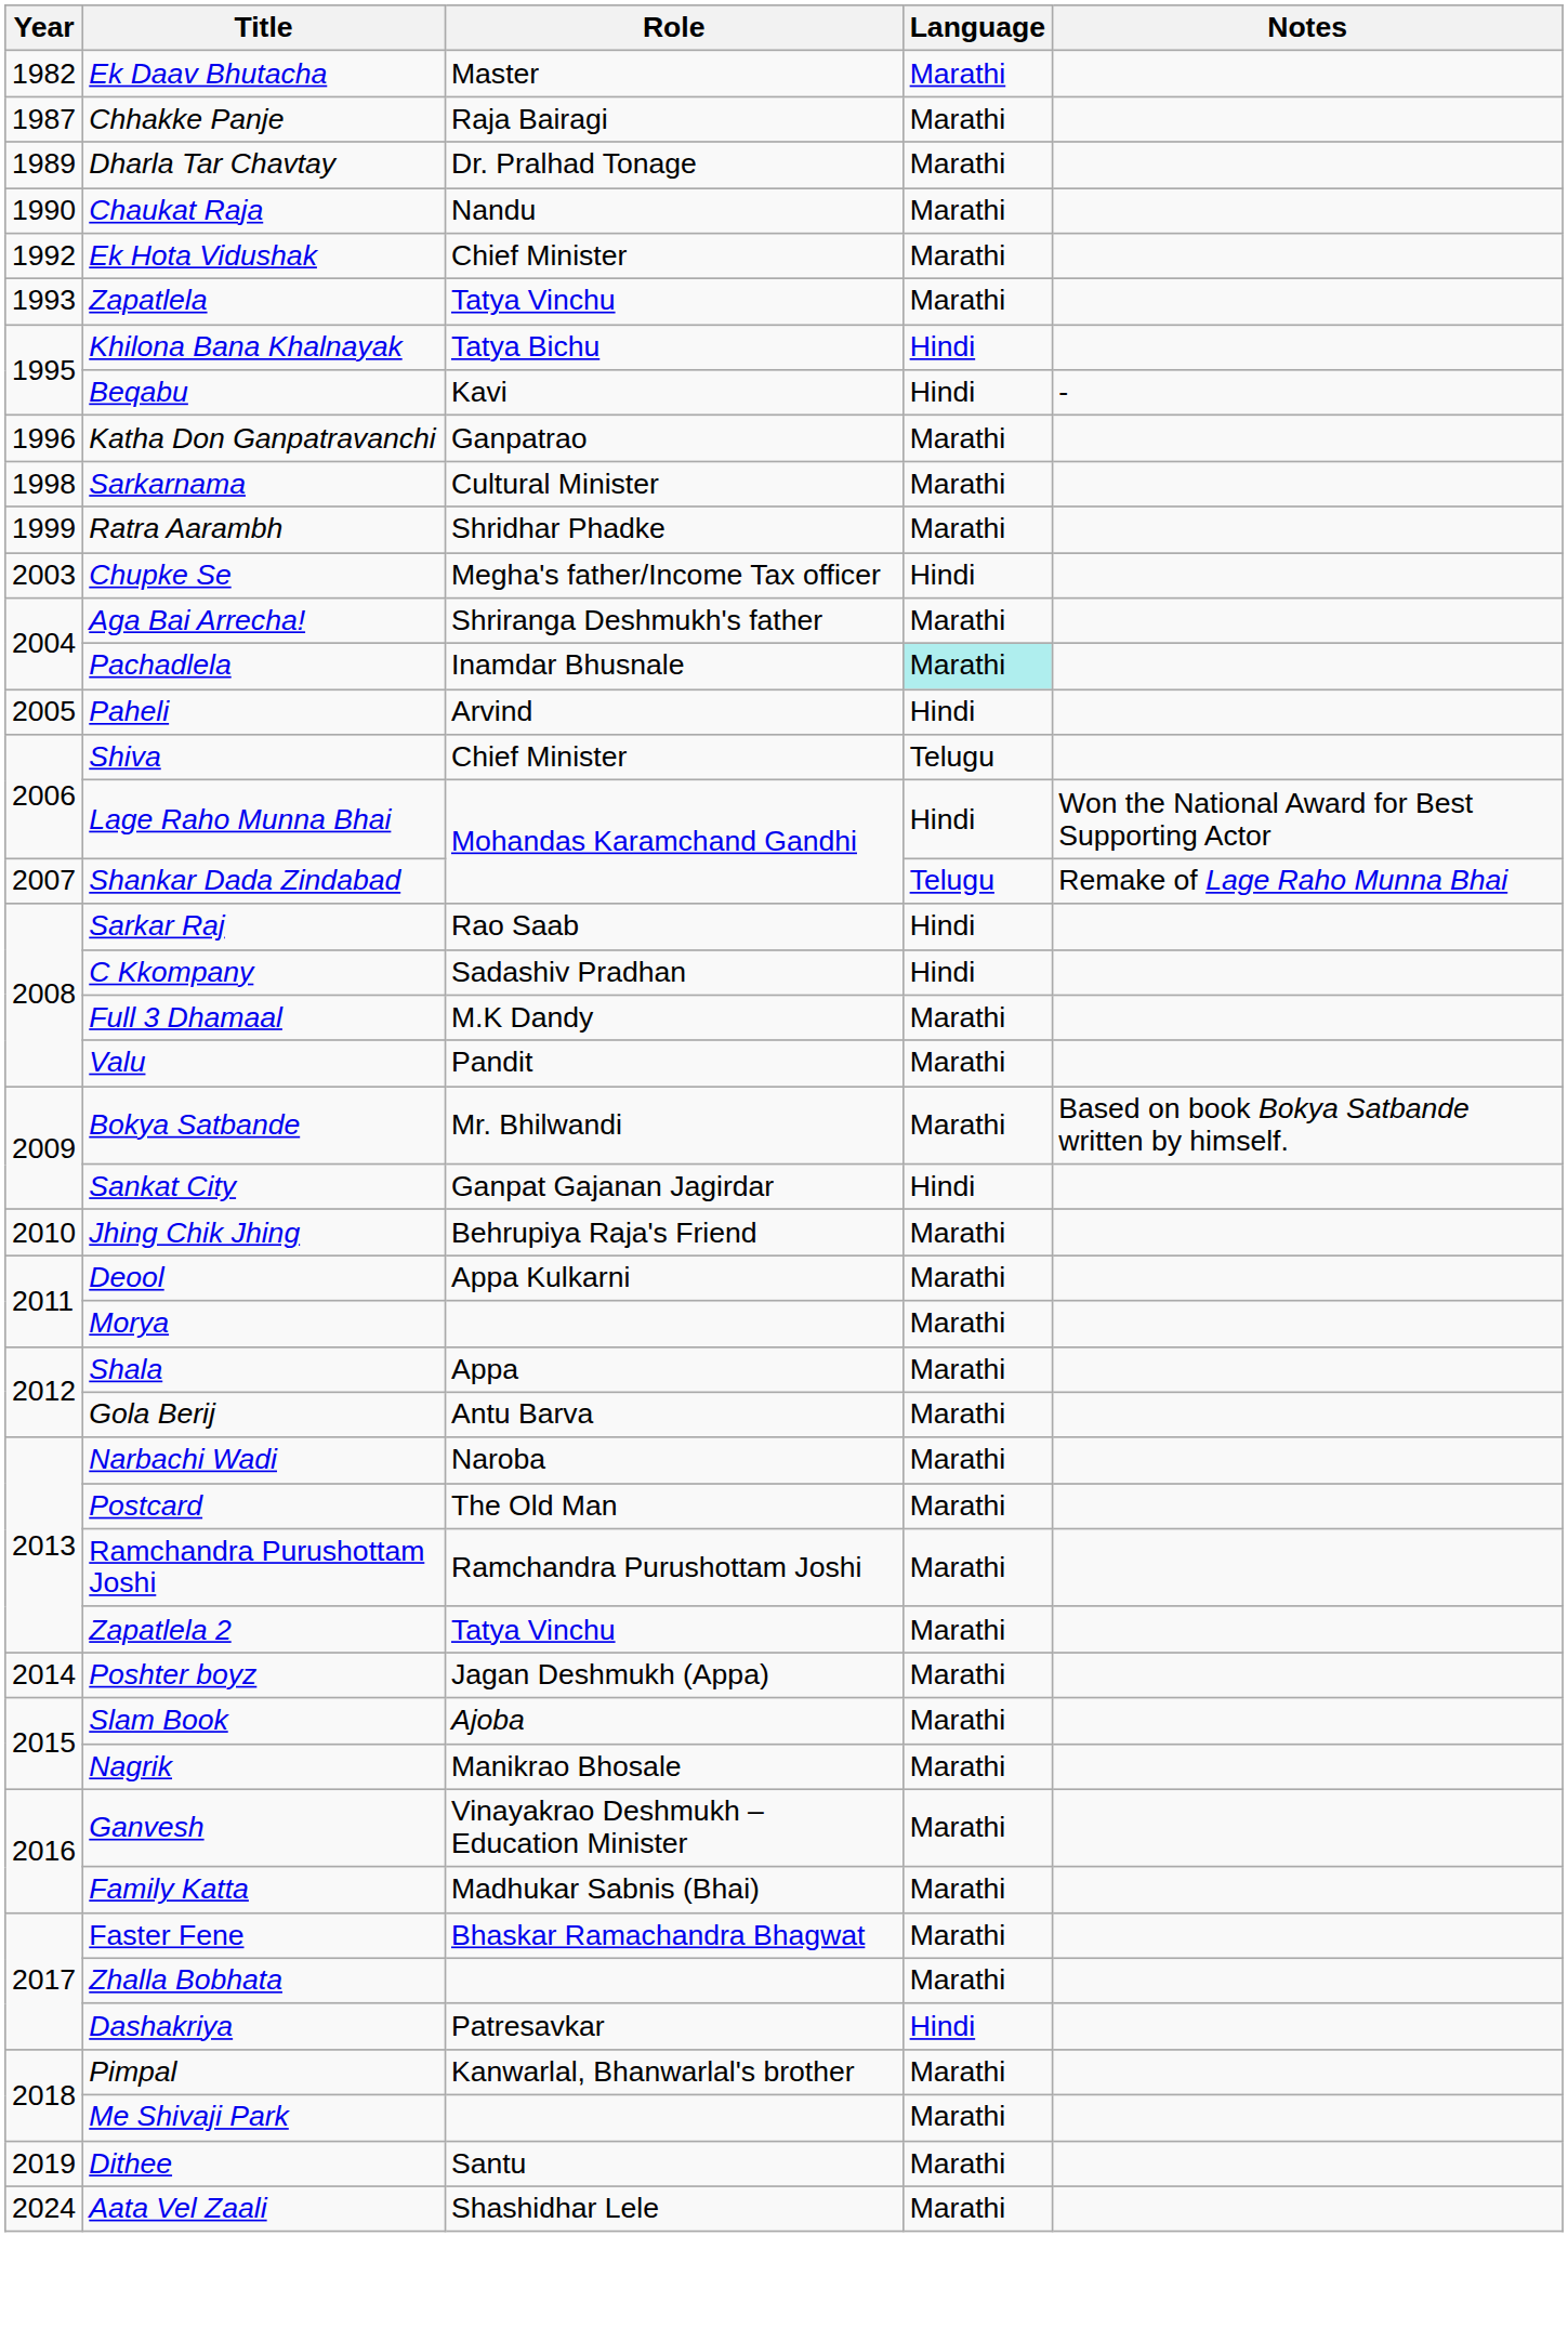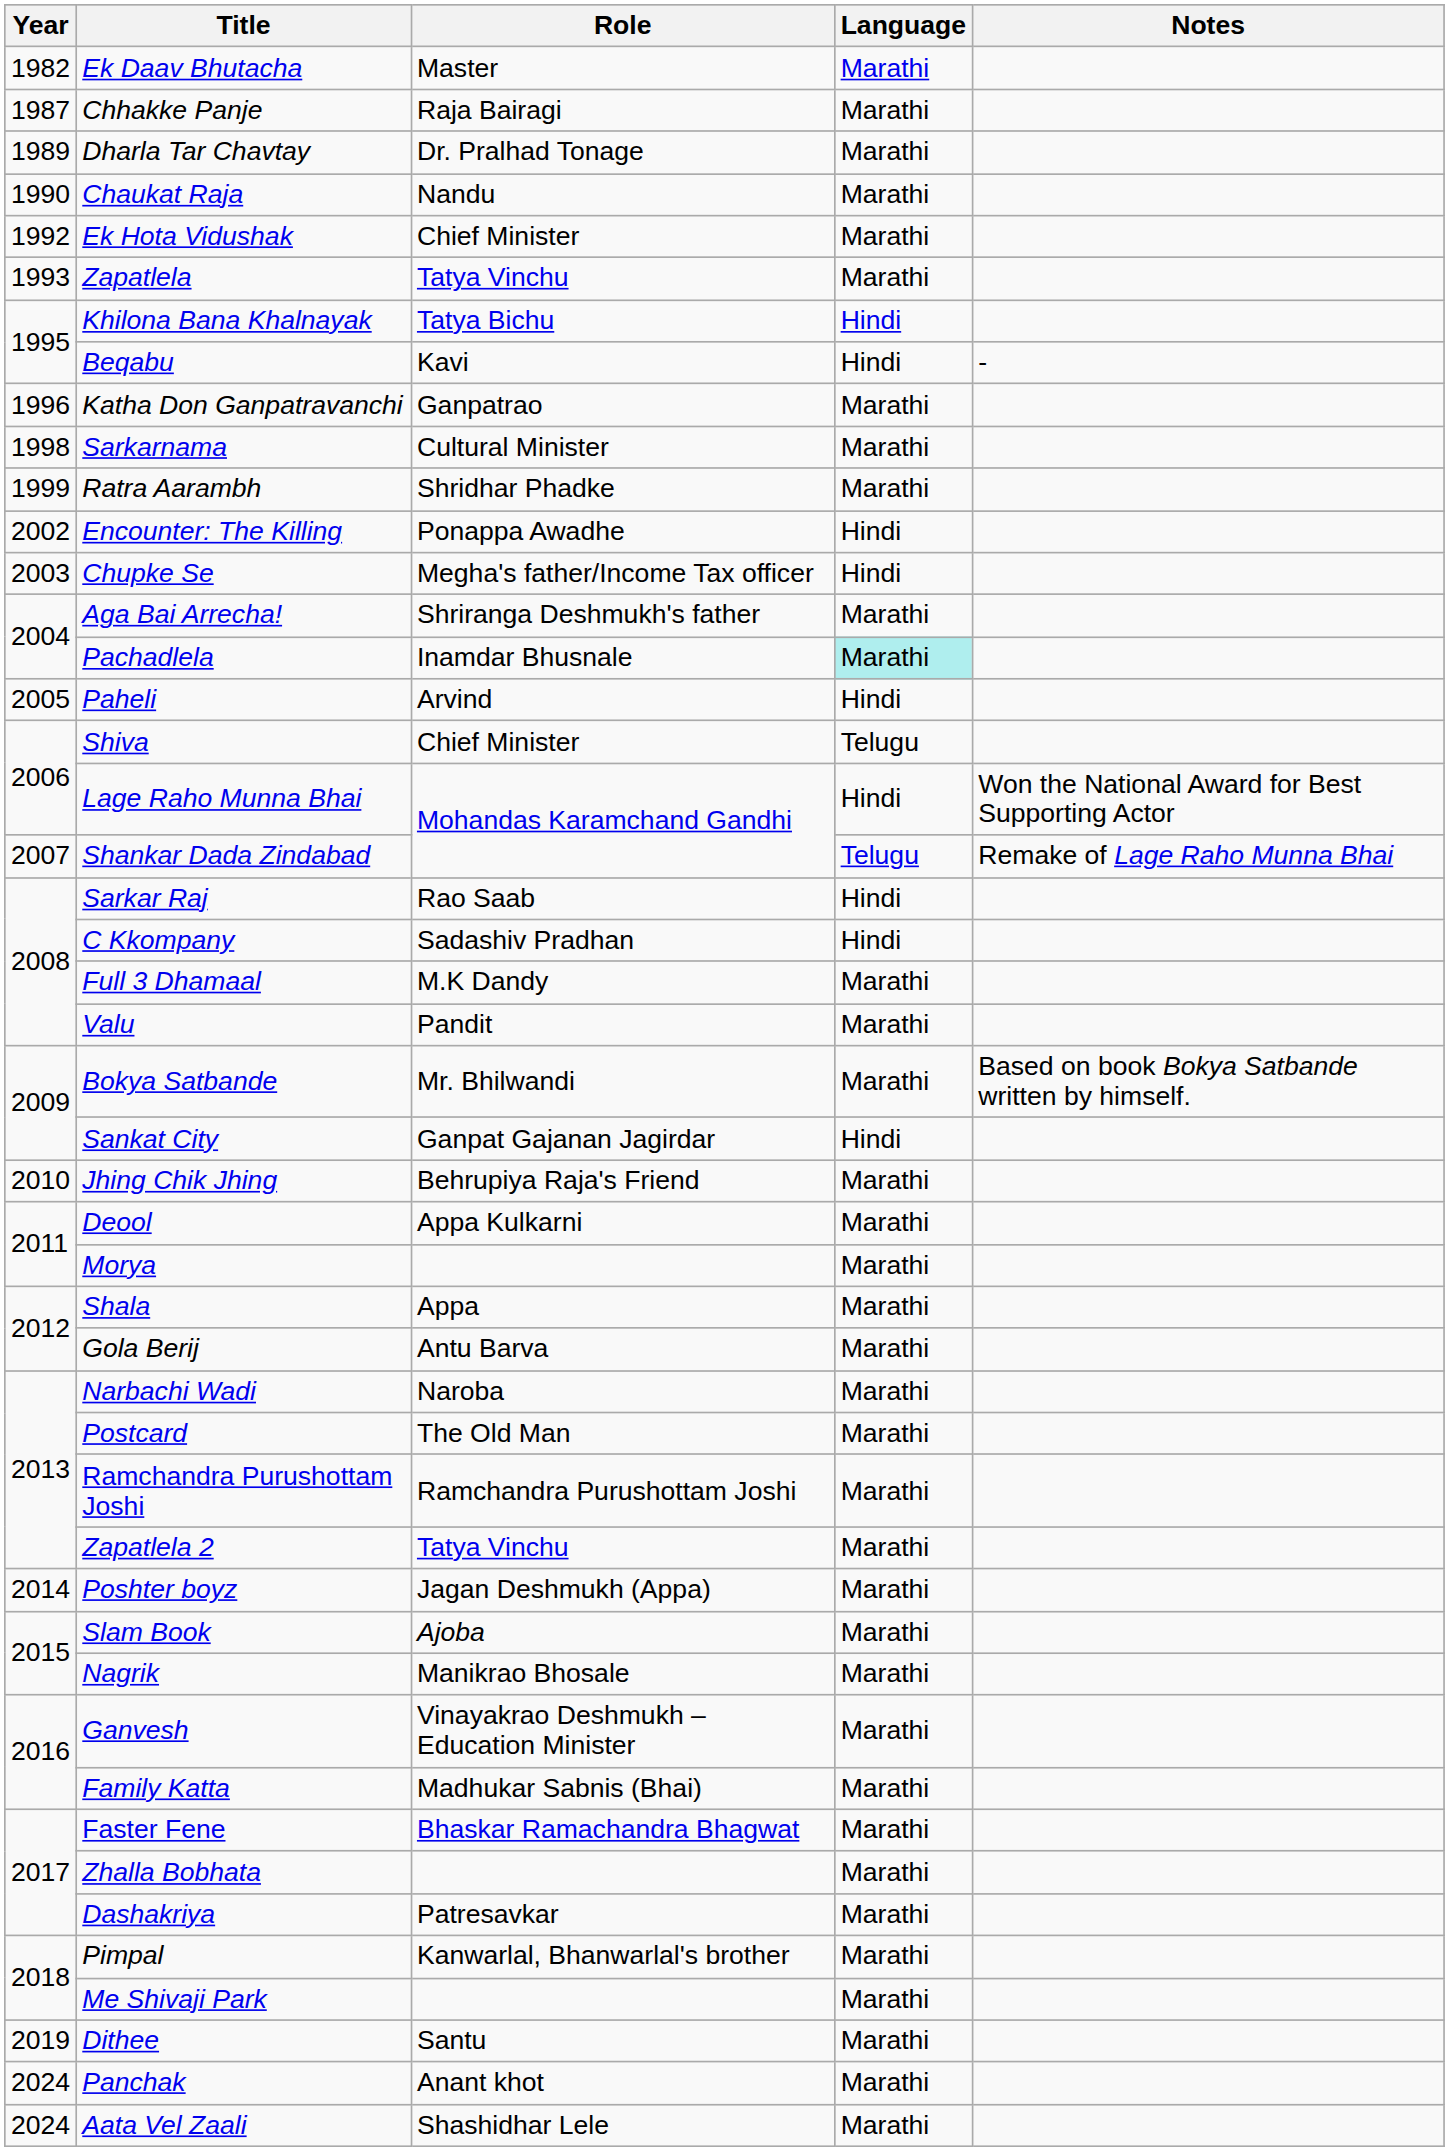+ row: 2002 | Encounter: The Killing | Ponappa Awadhe | Hindi
Dashakriya | Language: Hindi -> Marathi
+ row: 2024 | Panchak | Anant khot | Marathi
